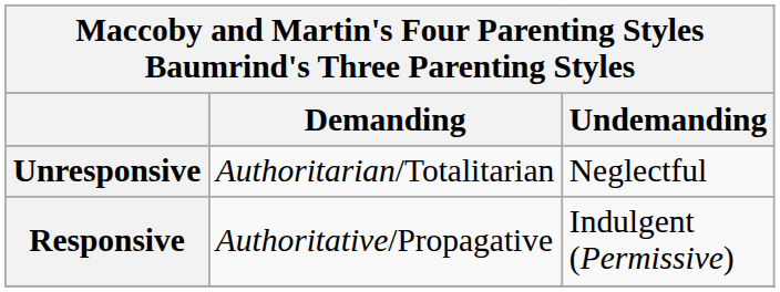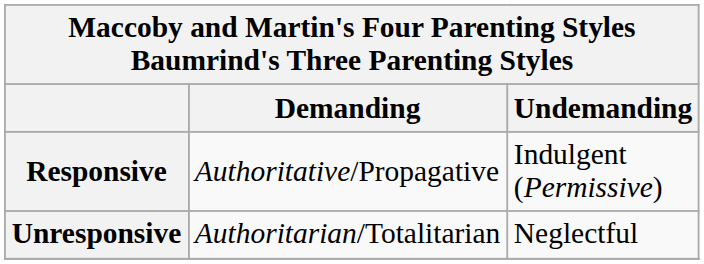rows swapped: Responsive <-> Unresponsive
